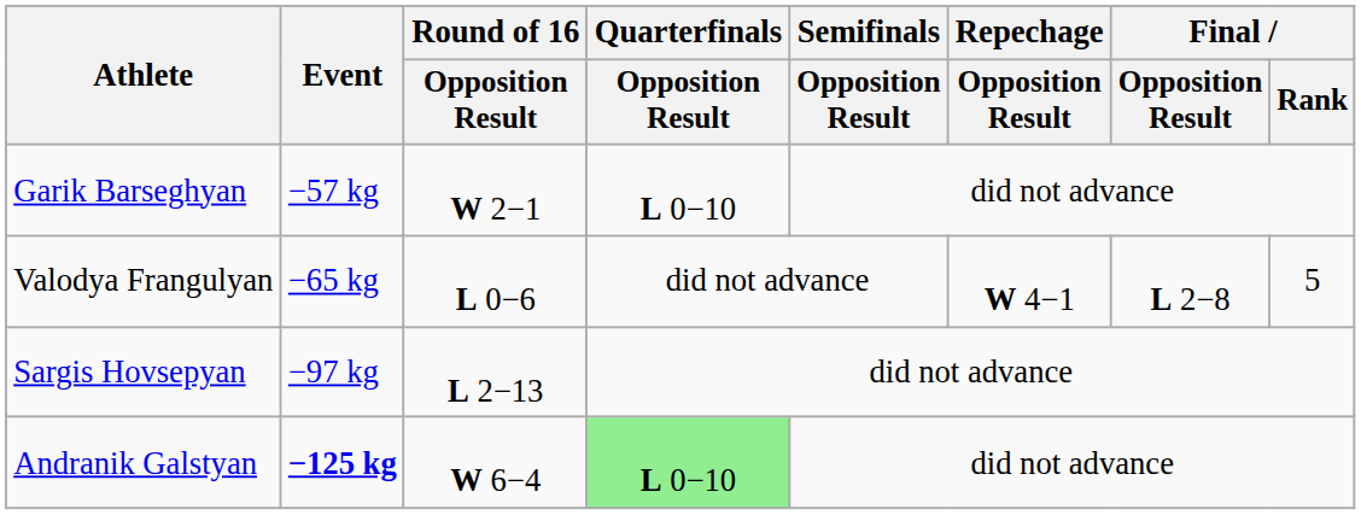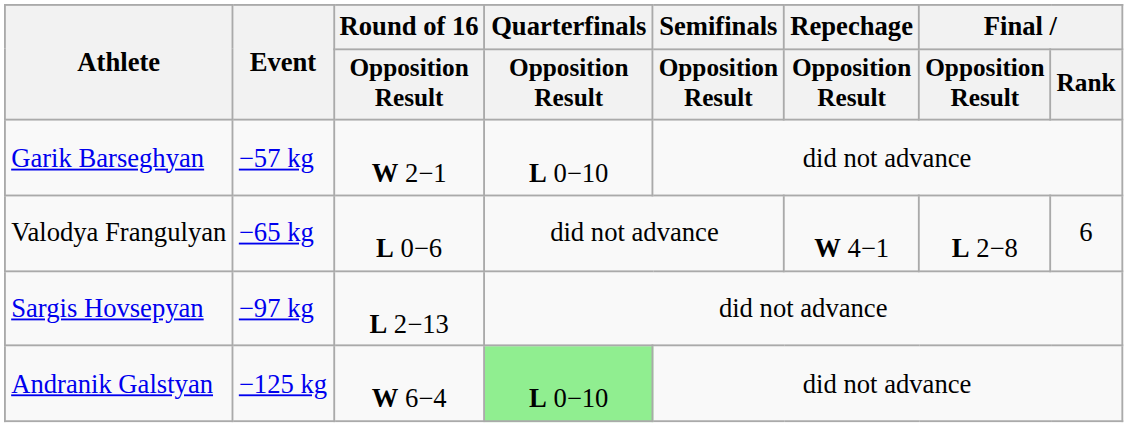Valodya Frangulyan | Final / Rank: 5 -> 6
Andranik Galstyan | Event: bold -> normal
